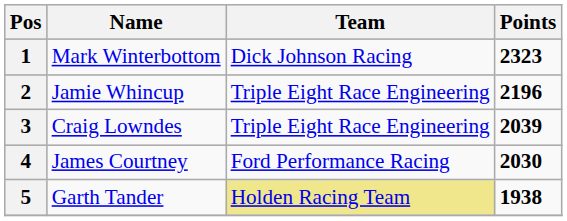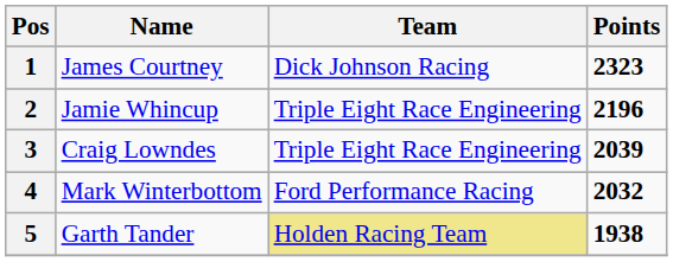1 | Name: Mark Winterbottom -> James Courtney
4 | Name: James Courtney -> Mark Winterbottom
4 | Points: 2030 -> 2032
